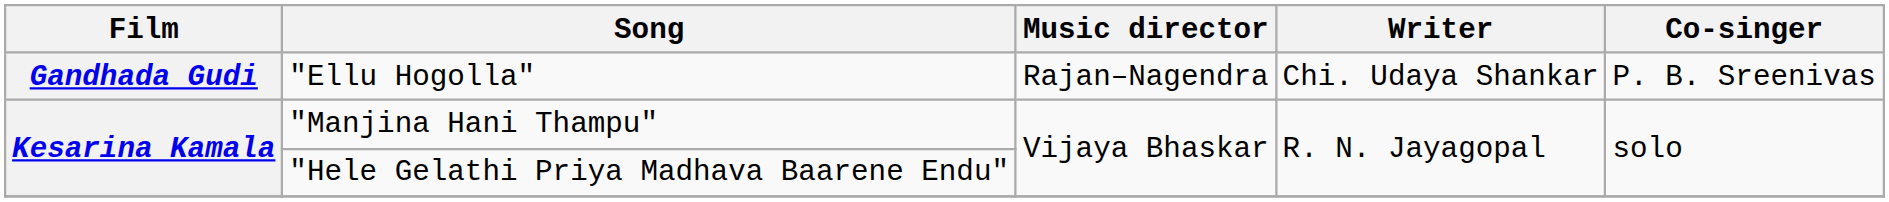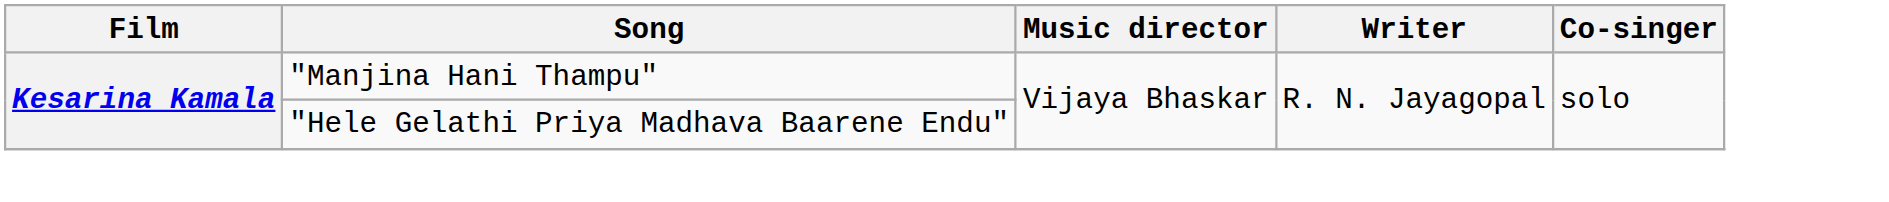- row: Gandhada Gudi | "Ellu Hogolla" | Rajan–Nagendra | Chi. Udaya Shankar | P. B. Sreenivas
